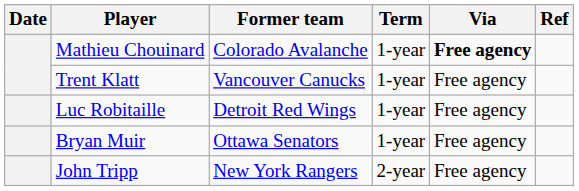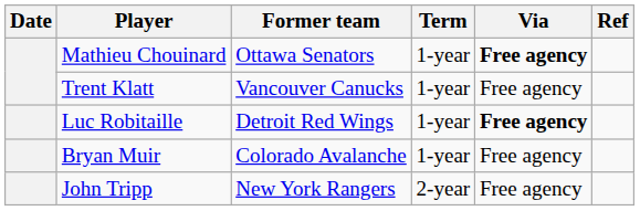Mathieu Chouinard | Former team: Colorado Avalanche -> Ottawa Senators
Luc Robitaille | Via: normal -> bold
Bryan Muir | Former team: Ottawa Senators -> Colorado Avalanche
